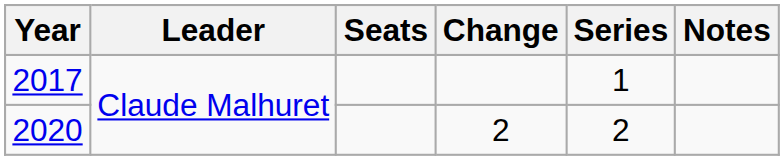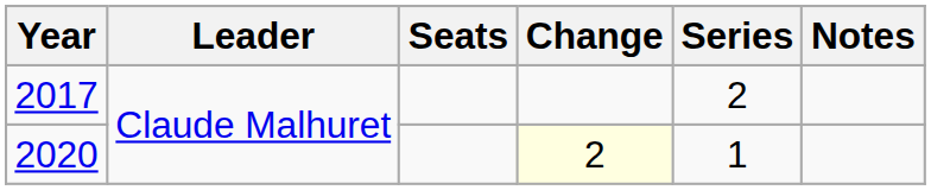2017 | Series: 1 -> 2
2020 | Change: no background -> lightyellow background
2020 | Series: 2 -> 1
